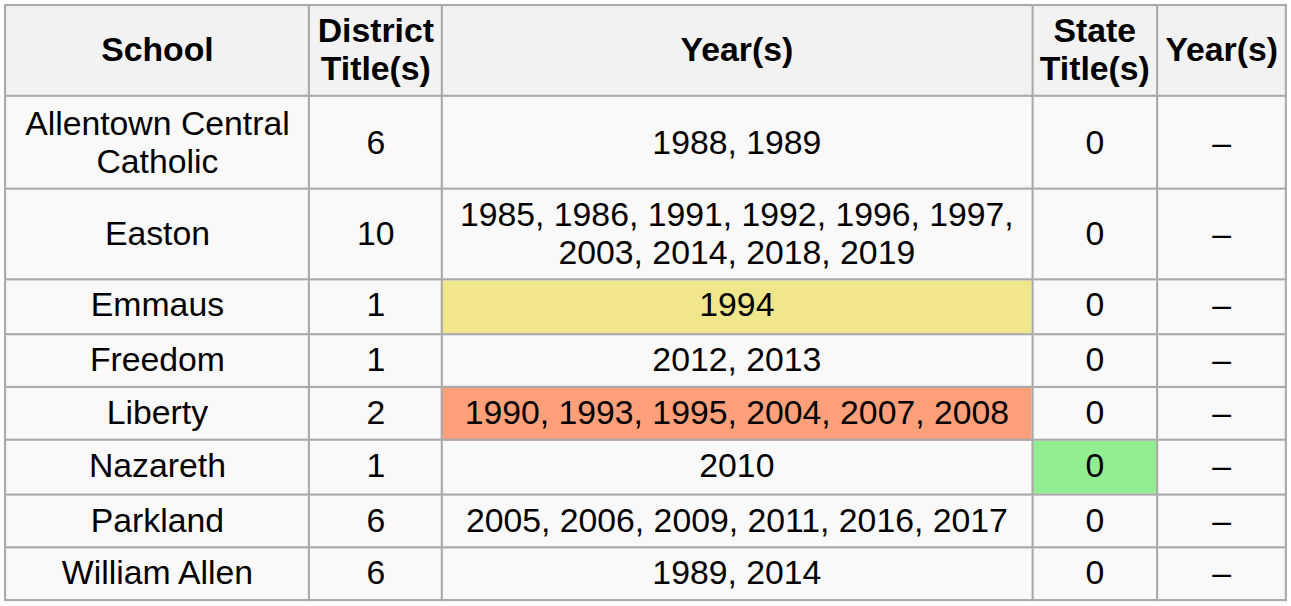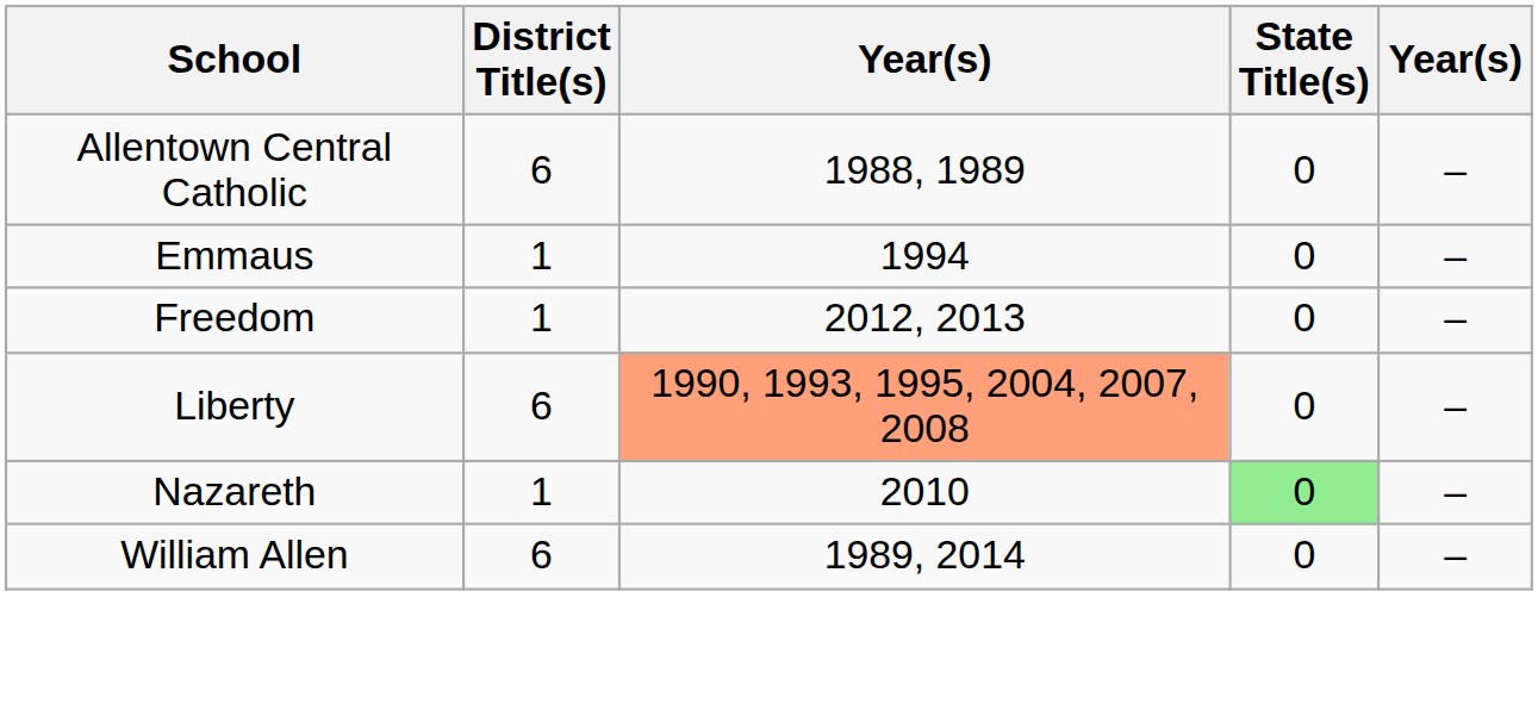- row: Easton | 10 | 1985, 1986, 1991, 1992, 1996, 1997, 2003, 2014, 2018, 2019 | 0 | –
Emmaus | column 3: khaki background -> no background
Liberty | District Title(s): 2 -> 6
- row: Parkland | 6 | 2005, 2006, 2009, 2011, 2016, 2017 | 0 | –
